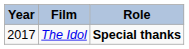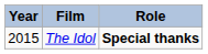The Idol | Year: 2017 -> 2015
